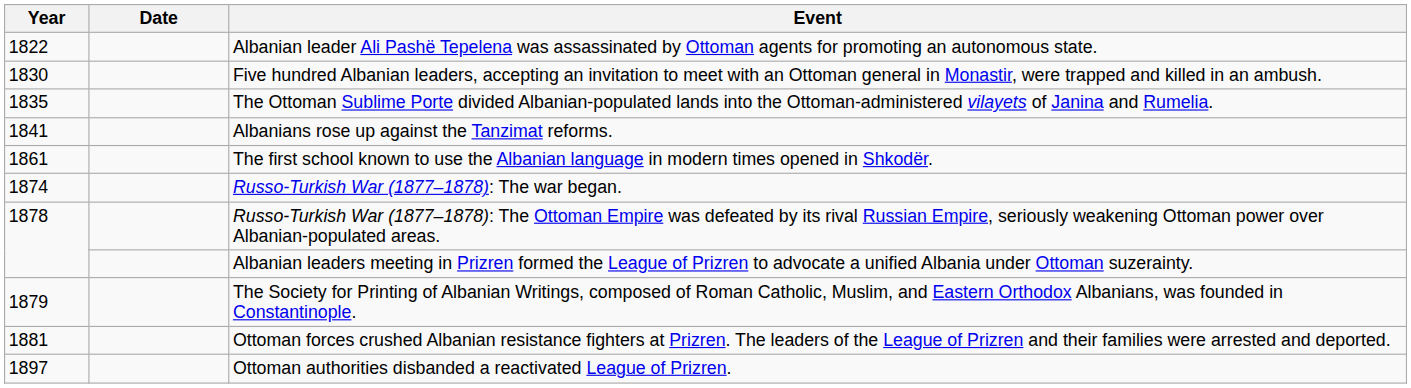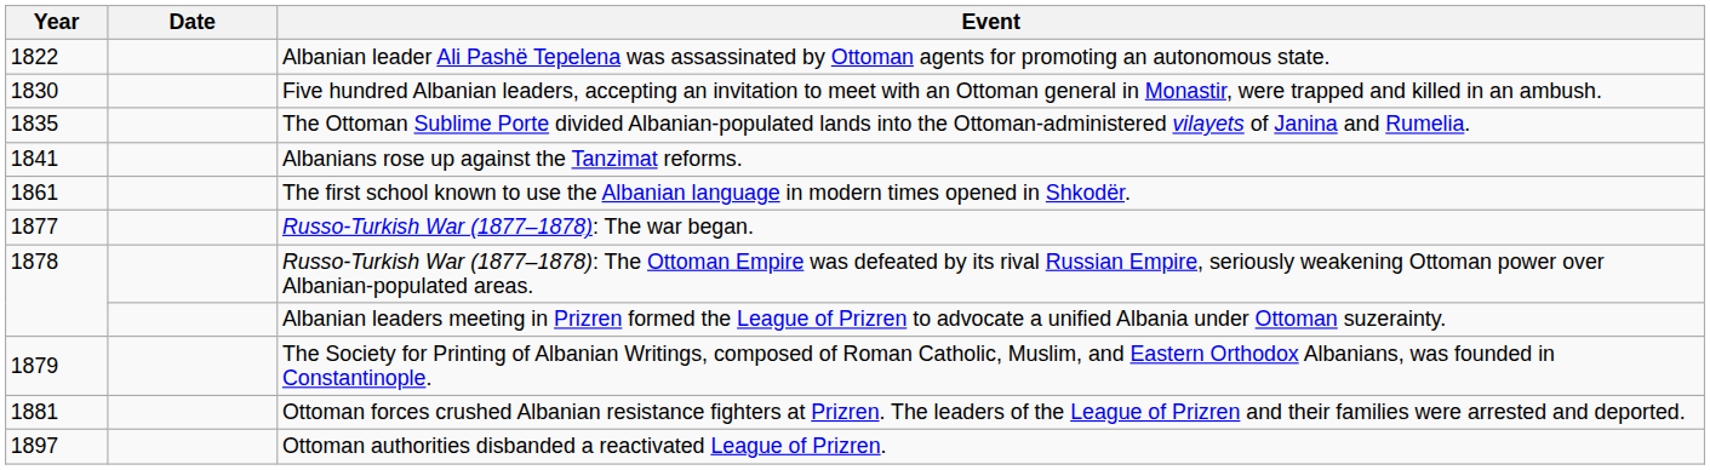Russo-Turkish War (1877–1878): The war began. | Year: 1874 -> 1877
